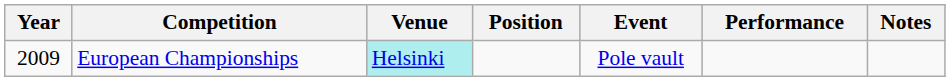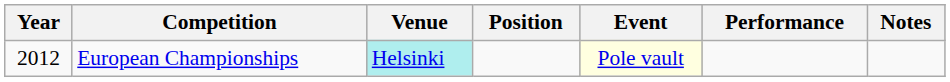European Championships | Year: 2009 -> 2012
European Championships | Event: no background -> lightyellow background
